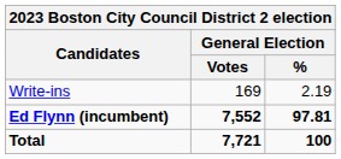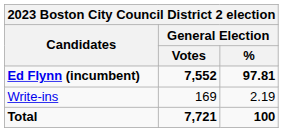rows swapped: Ed Flynn (incumbent) <-> Write-ins
